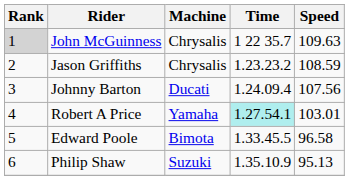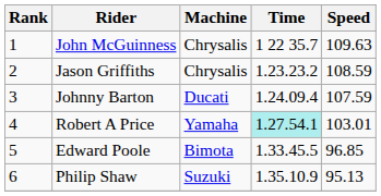John McGuinness | Rank: lightgrey background -> no background
Johnny Barton | Speed: 107.56 -> 107.59
Edward Poole | Speed: 96.58 -> 96.85
